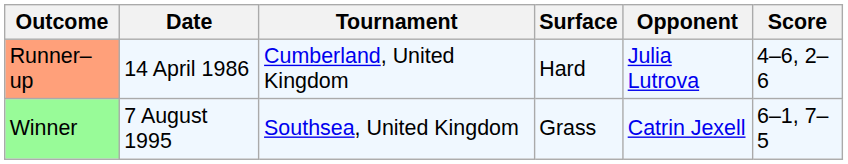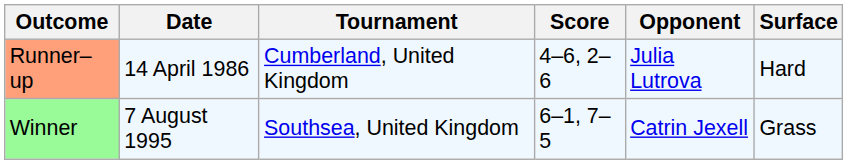columns swapped: Surface <-> Score
